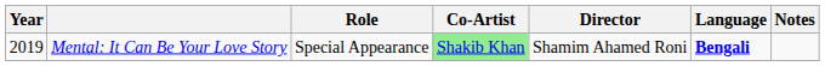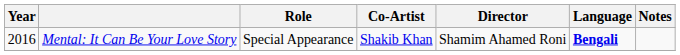Mental: It Can Be Your Love Story | Year: 2019 -> 2016
Mental: It Can Be Your Love Story | Co-Artist: lightgreen background -> no background
